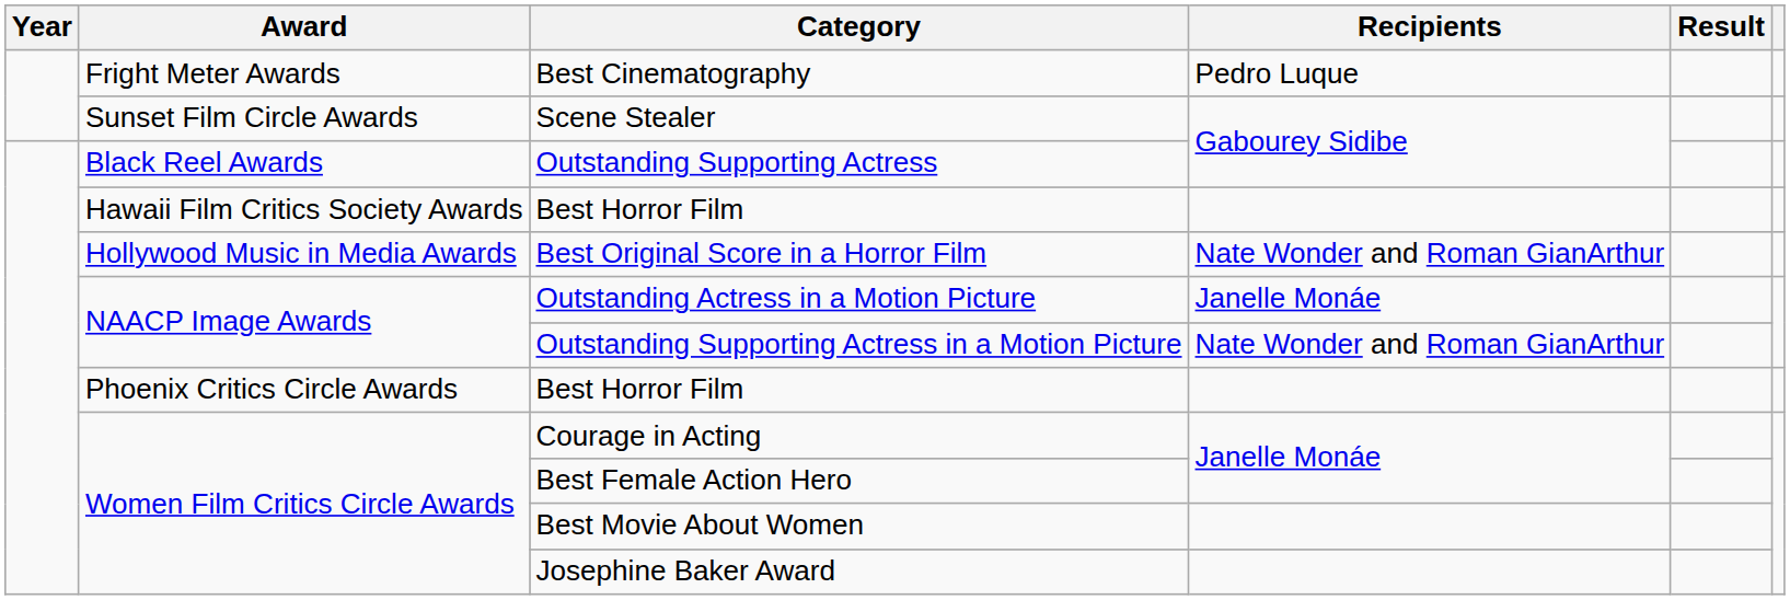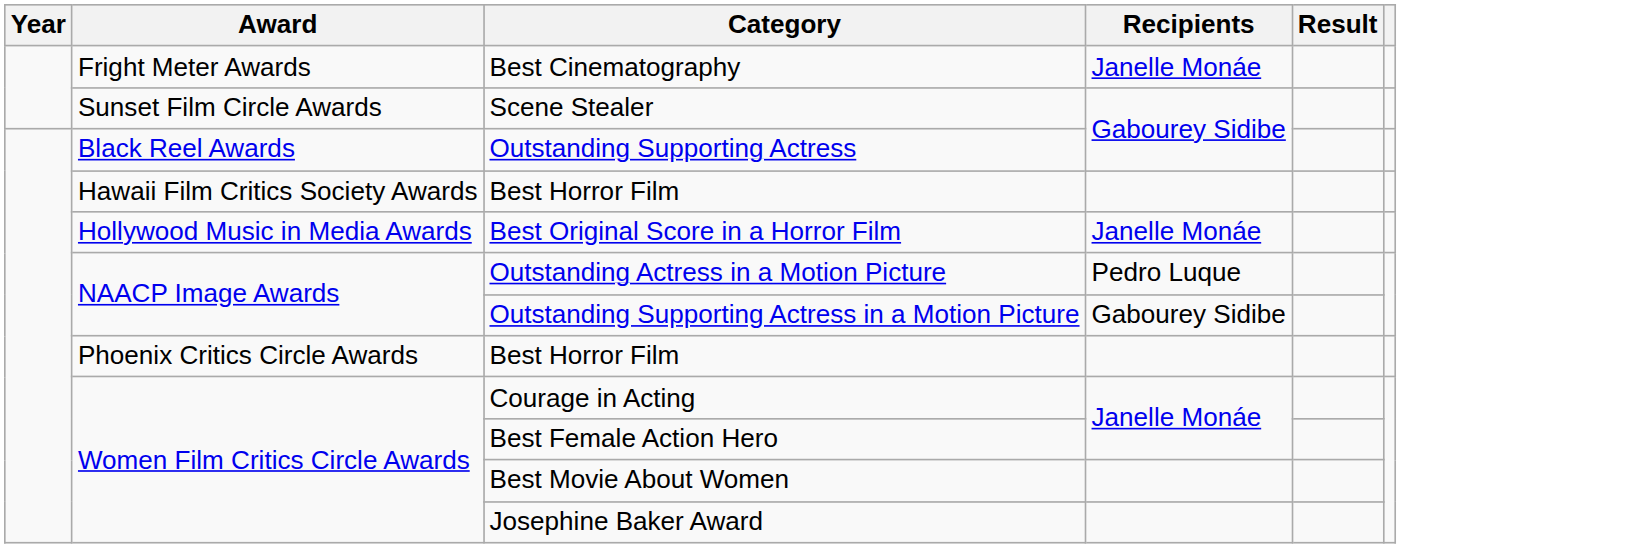Best Cinematography | Recipients: Pedro Luque -> Janelle Monáe
Best Original Score in a Horror Film | Recipients: Nate Wonder and Roman GianArthur -> Janelle Monáe
Outstanding Actress in a Motion Picture | Recipients: Janelle Monáe -> Pedro Luque
Outstanding Supporting Actress in a Motion Picture | Recipients: Nate Wonder and Roman GianArthur -> Gabourey Sidibe
